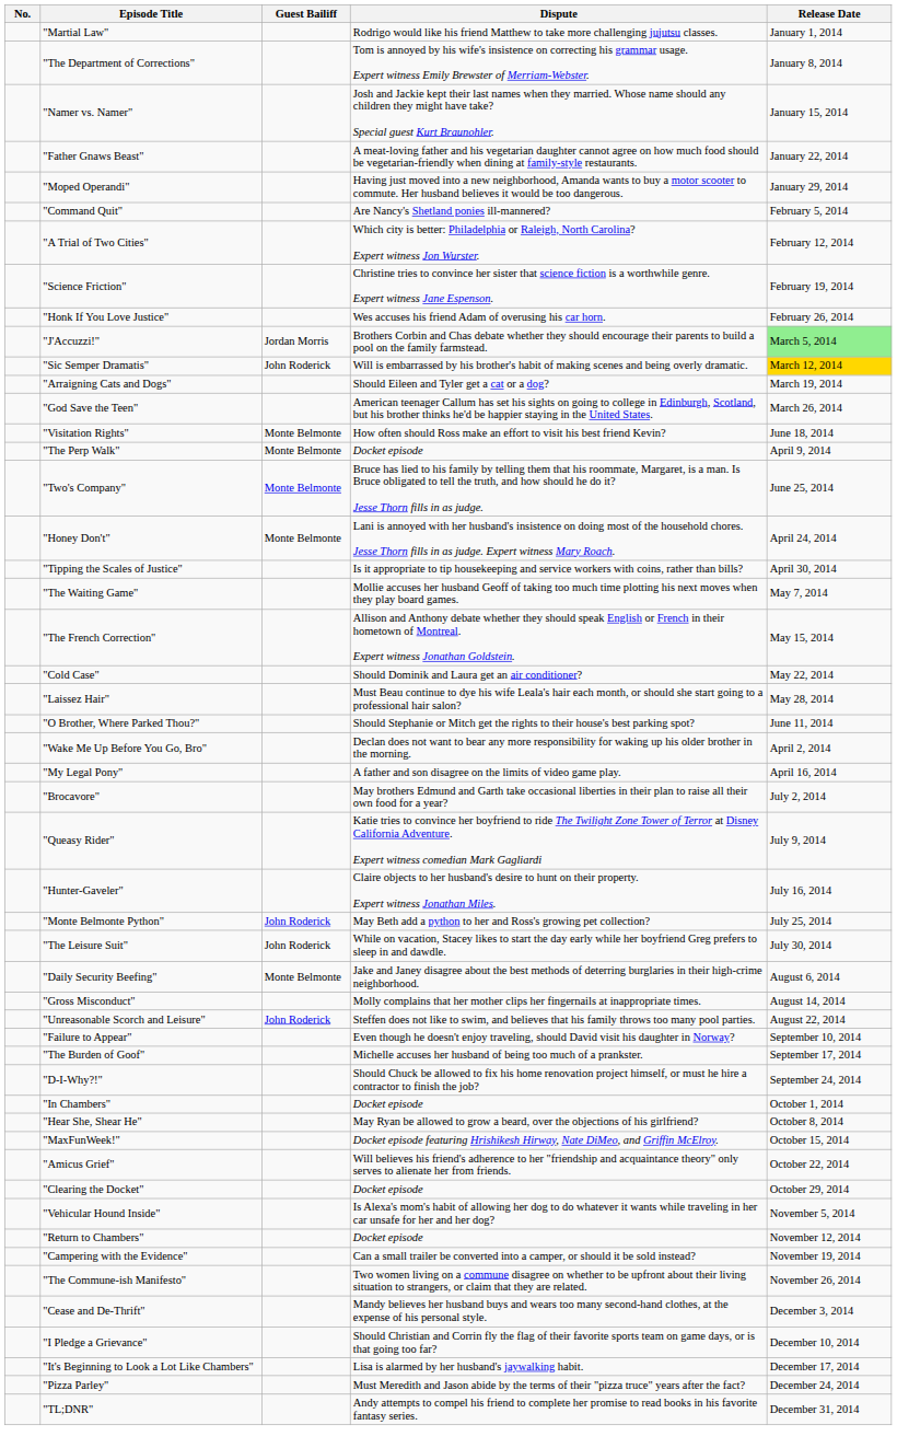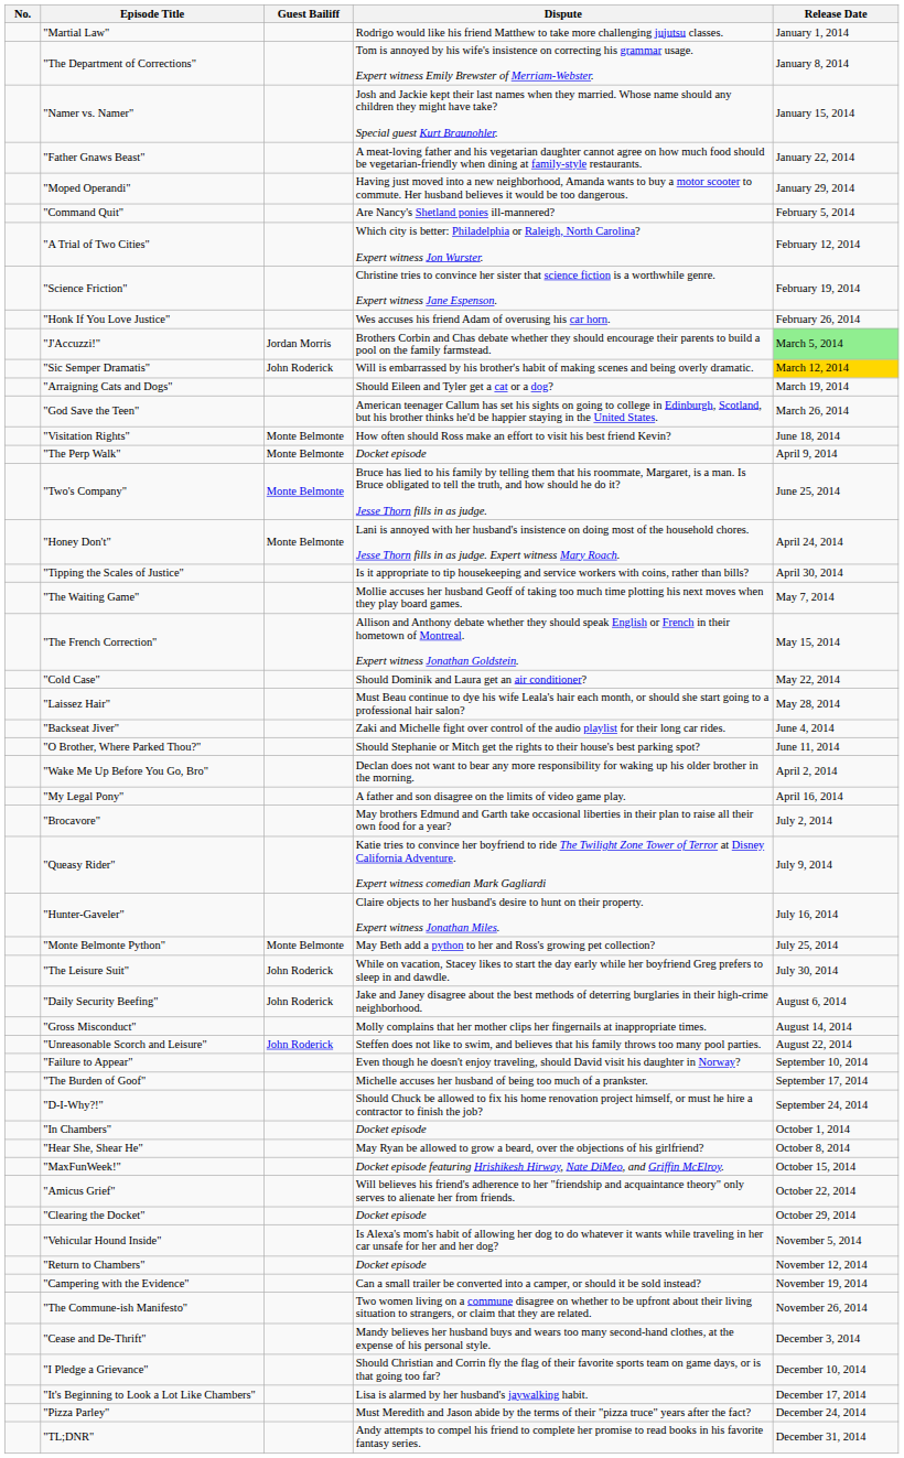+ row: "Backseat Jiver" | Zaki and Michelle fight over control of the audio playlist for their long car rides. | June 4, 2014
"Monte Belmonte Python" | Guest Bailiff: John Roderick -> Monte Belmonte
"Daily Security Beefing" | Guest Bailiff: Monte Belmonte -> John Roderick
